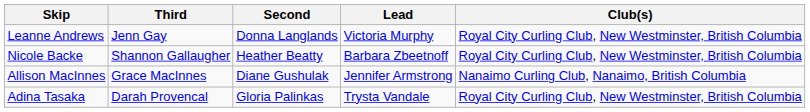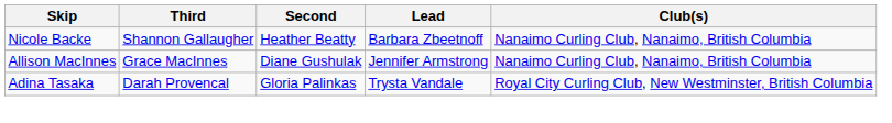- row: Leanne Andrews | Jenn Gay | Donna Langlands | Victoria Murphy | Royal City Curling Club, New Westminster, British Columbia
Nicole Backe | Club(s): Royal City Curling Club, New Westminster, British Columbia -> Nanaimo Curling Club, Nanaimo, British Columbia
